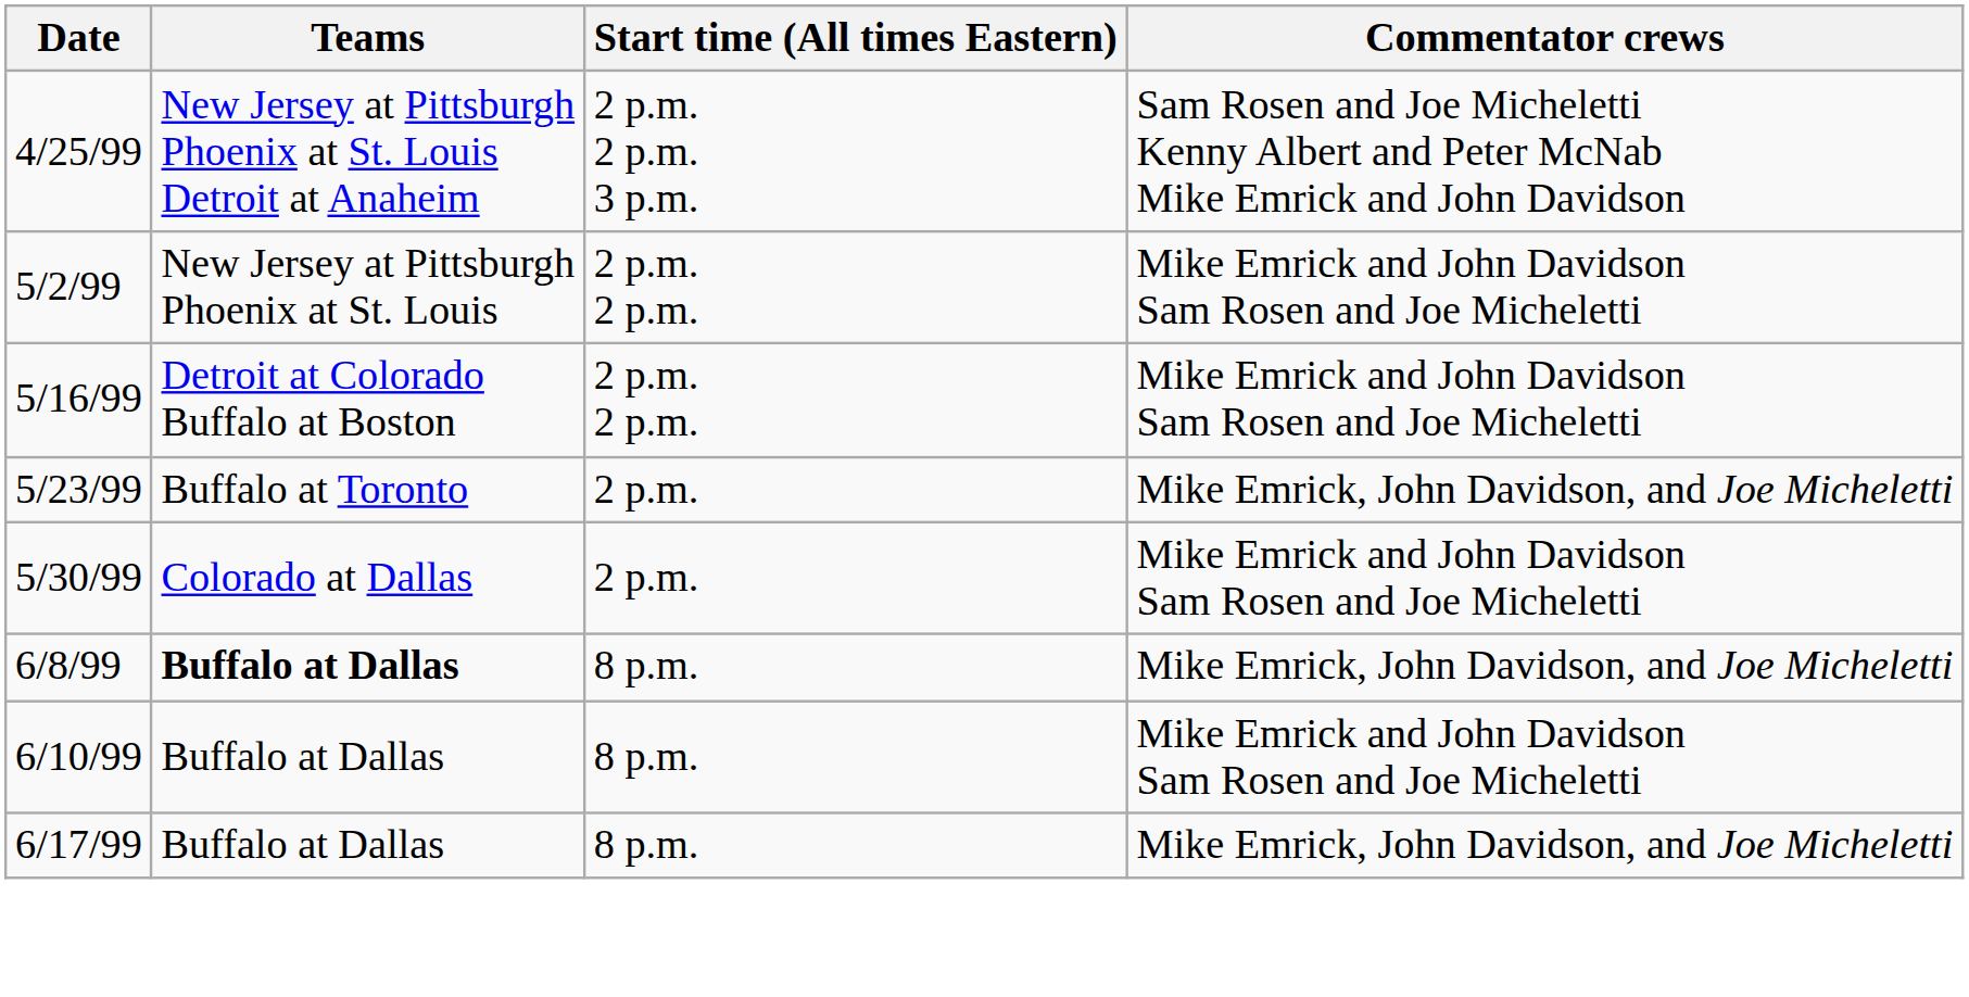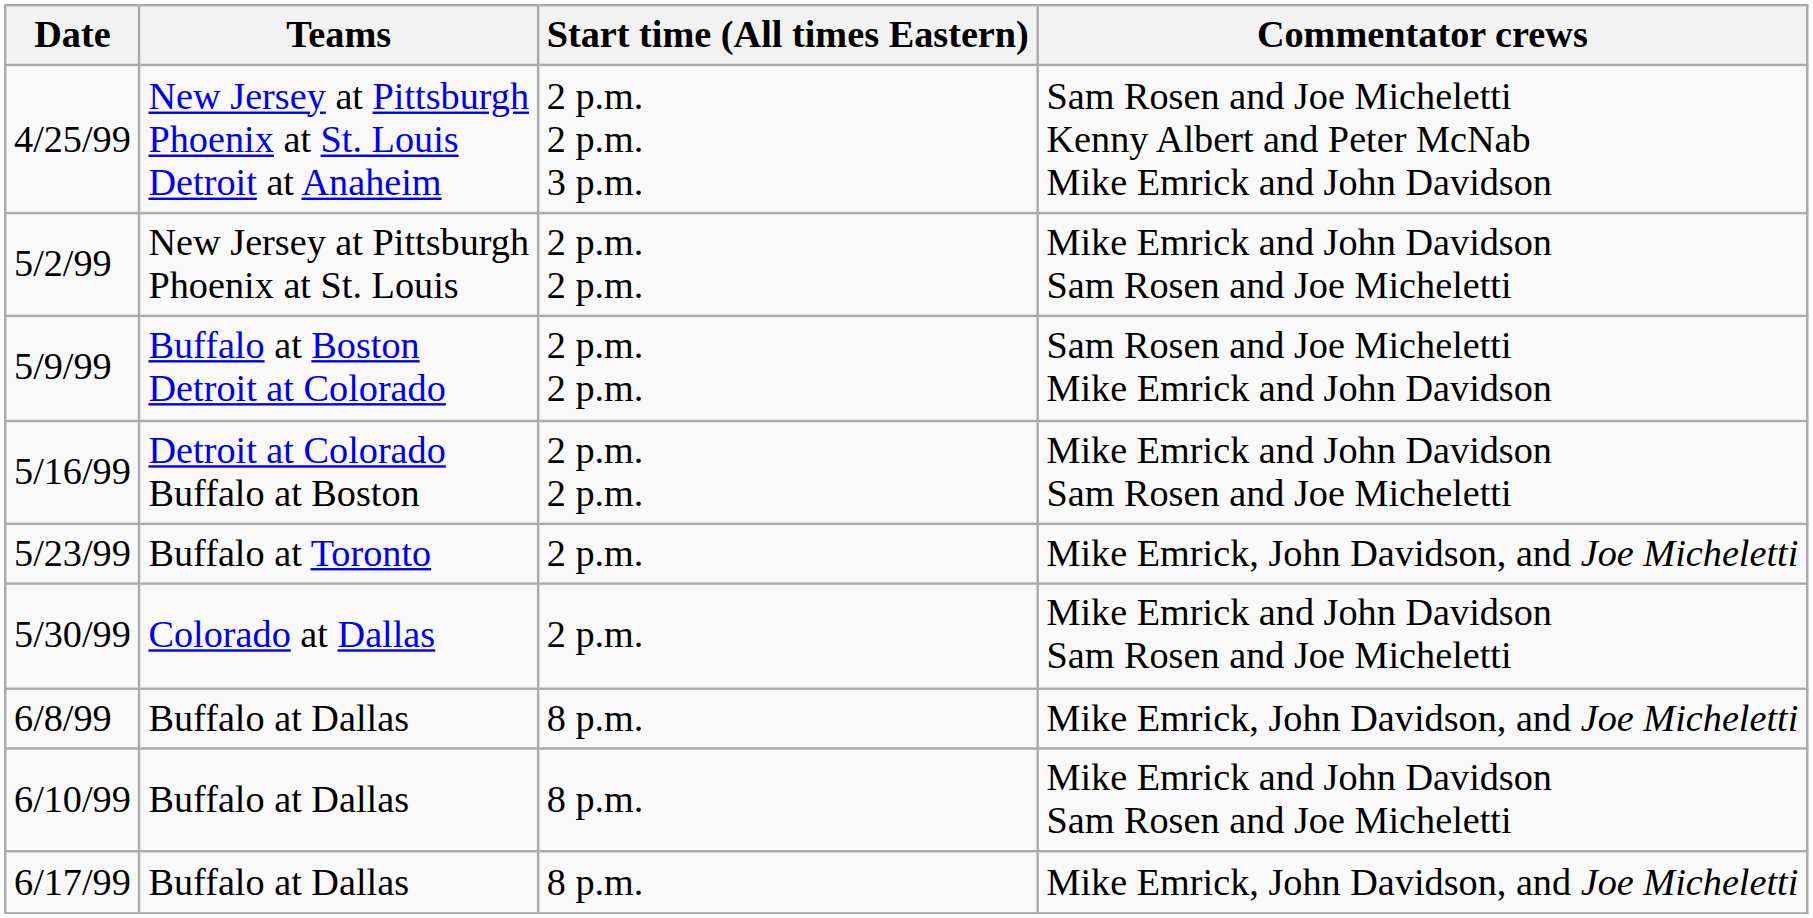+ row: 5/9/99 | Buffalo at Boston Detroit at Colorado | 2 p.m. 2 p.m. | Sam Rosen and Joe Micheletti Mike Emrick and John Davidson
6/8/99 | Teams: bold -> normal
